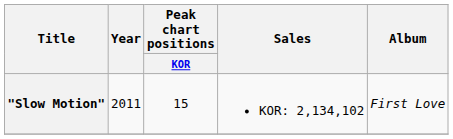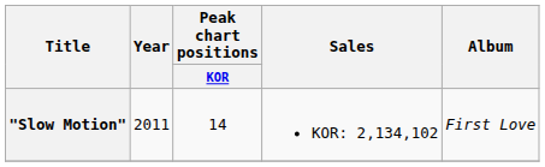"Slow Motion" | Peak chart positions / KOR: 15 -> 14
